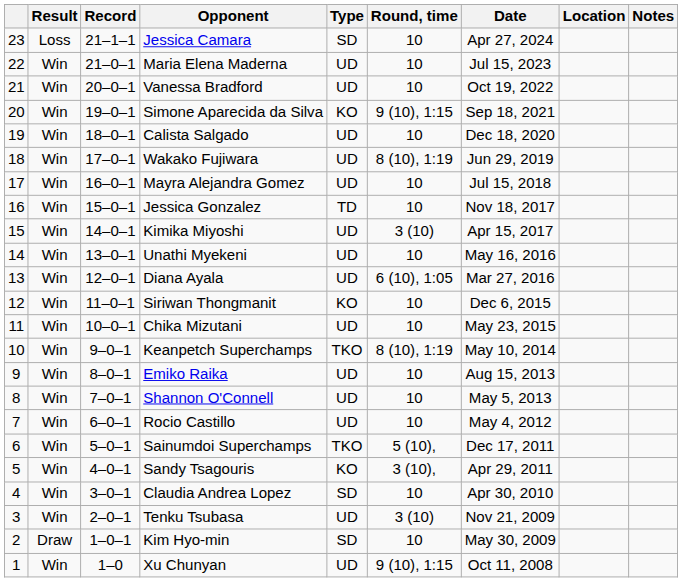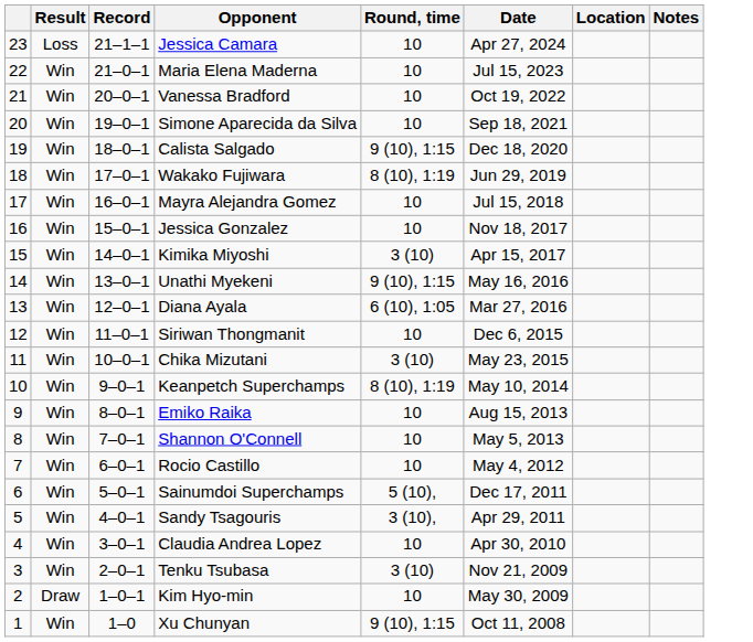- column: Type | SD | UD | UD | KO | UD | UD | UD | TD | UD | UD | UD | KO | UD | TKO | UD | UD | UD | TKO | KO | SD | UD | SD | UD
Simone Aparecida da Silva | Round, time: 9 (10), 1:15 -> 10
Calista Salgado | Round, time: 10 -> 9 (10), 1:15
Unathi Myekeni | Round, time: 10 -> 9 (10), 1:15
Chika Mizutani | Round, time: 10 -> 3 (10)
